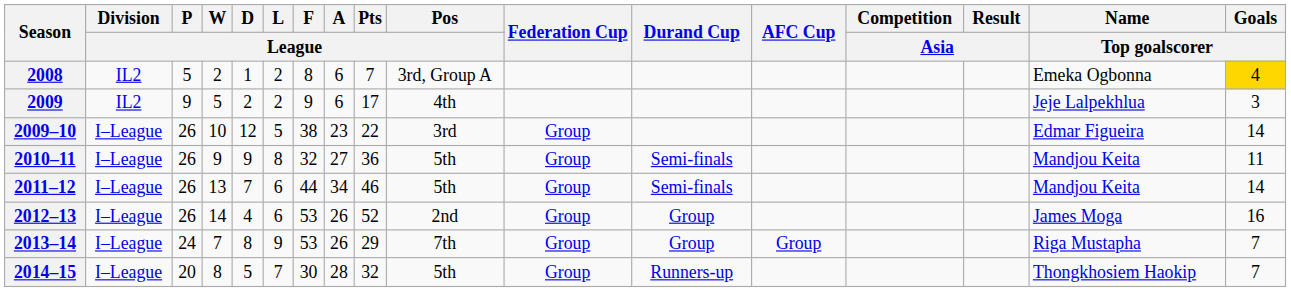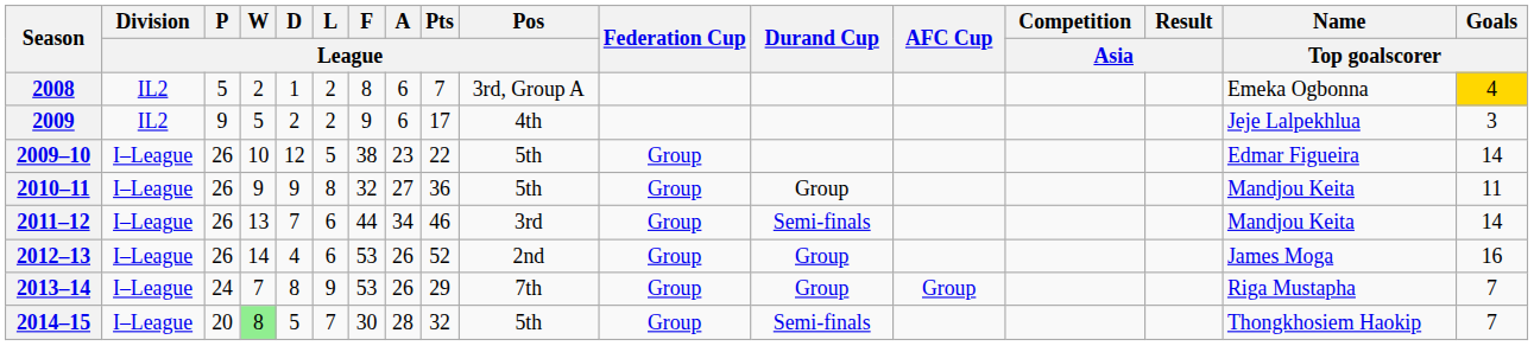2009–10 | Pos / League: 3rd -> 5th
2010–11 | Durand Cup: Semi-finals -> Group
2011–12 | Pos / League: 5th -> 3rd
2014–15 | W / League: no background -> lightgreen background
2014–15 | Durand Cup: Runners-up -> Semi-finals
